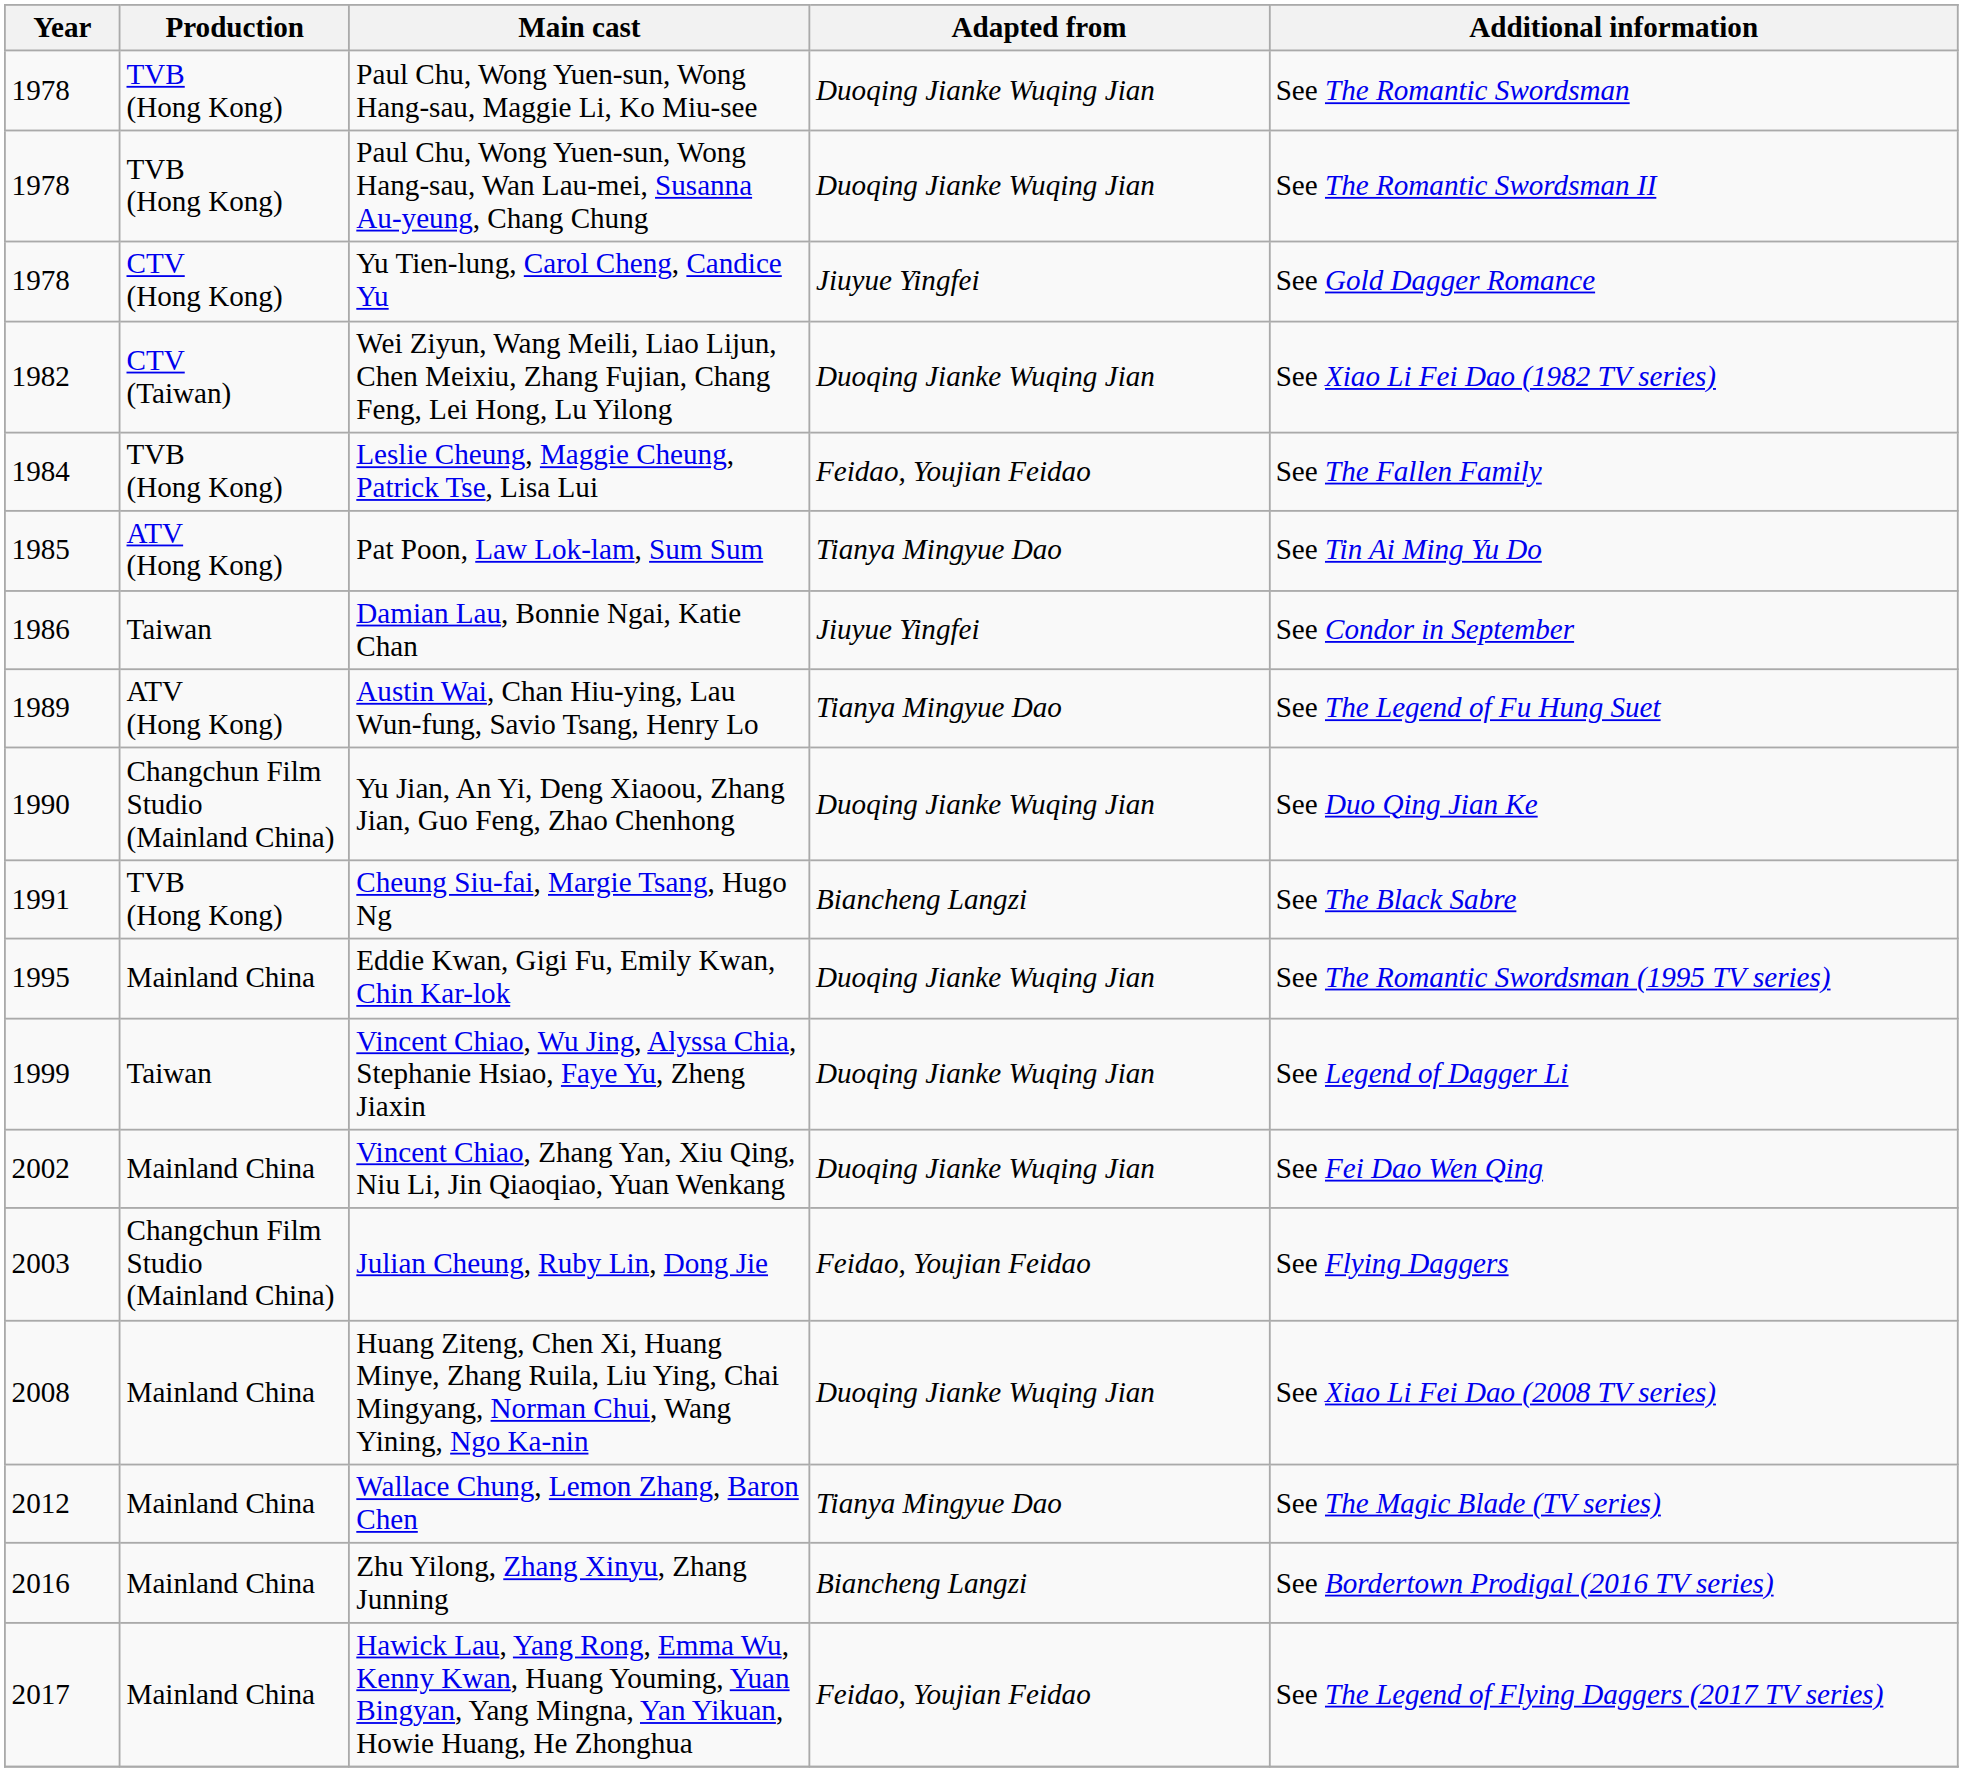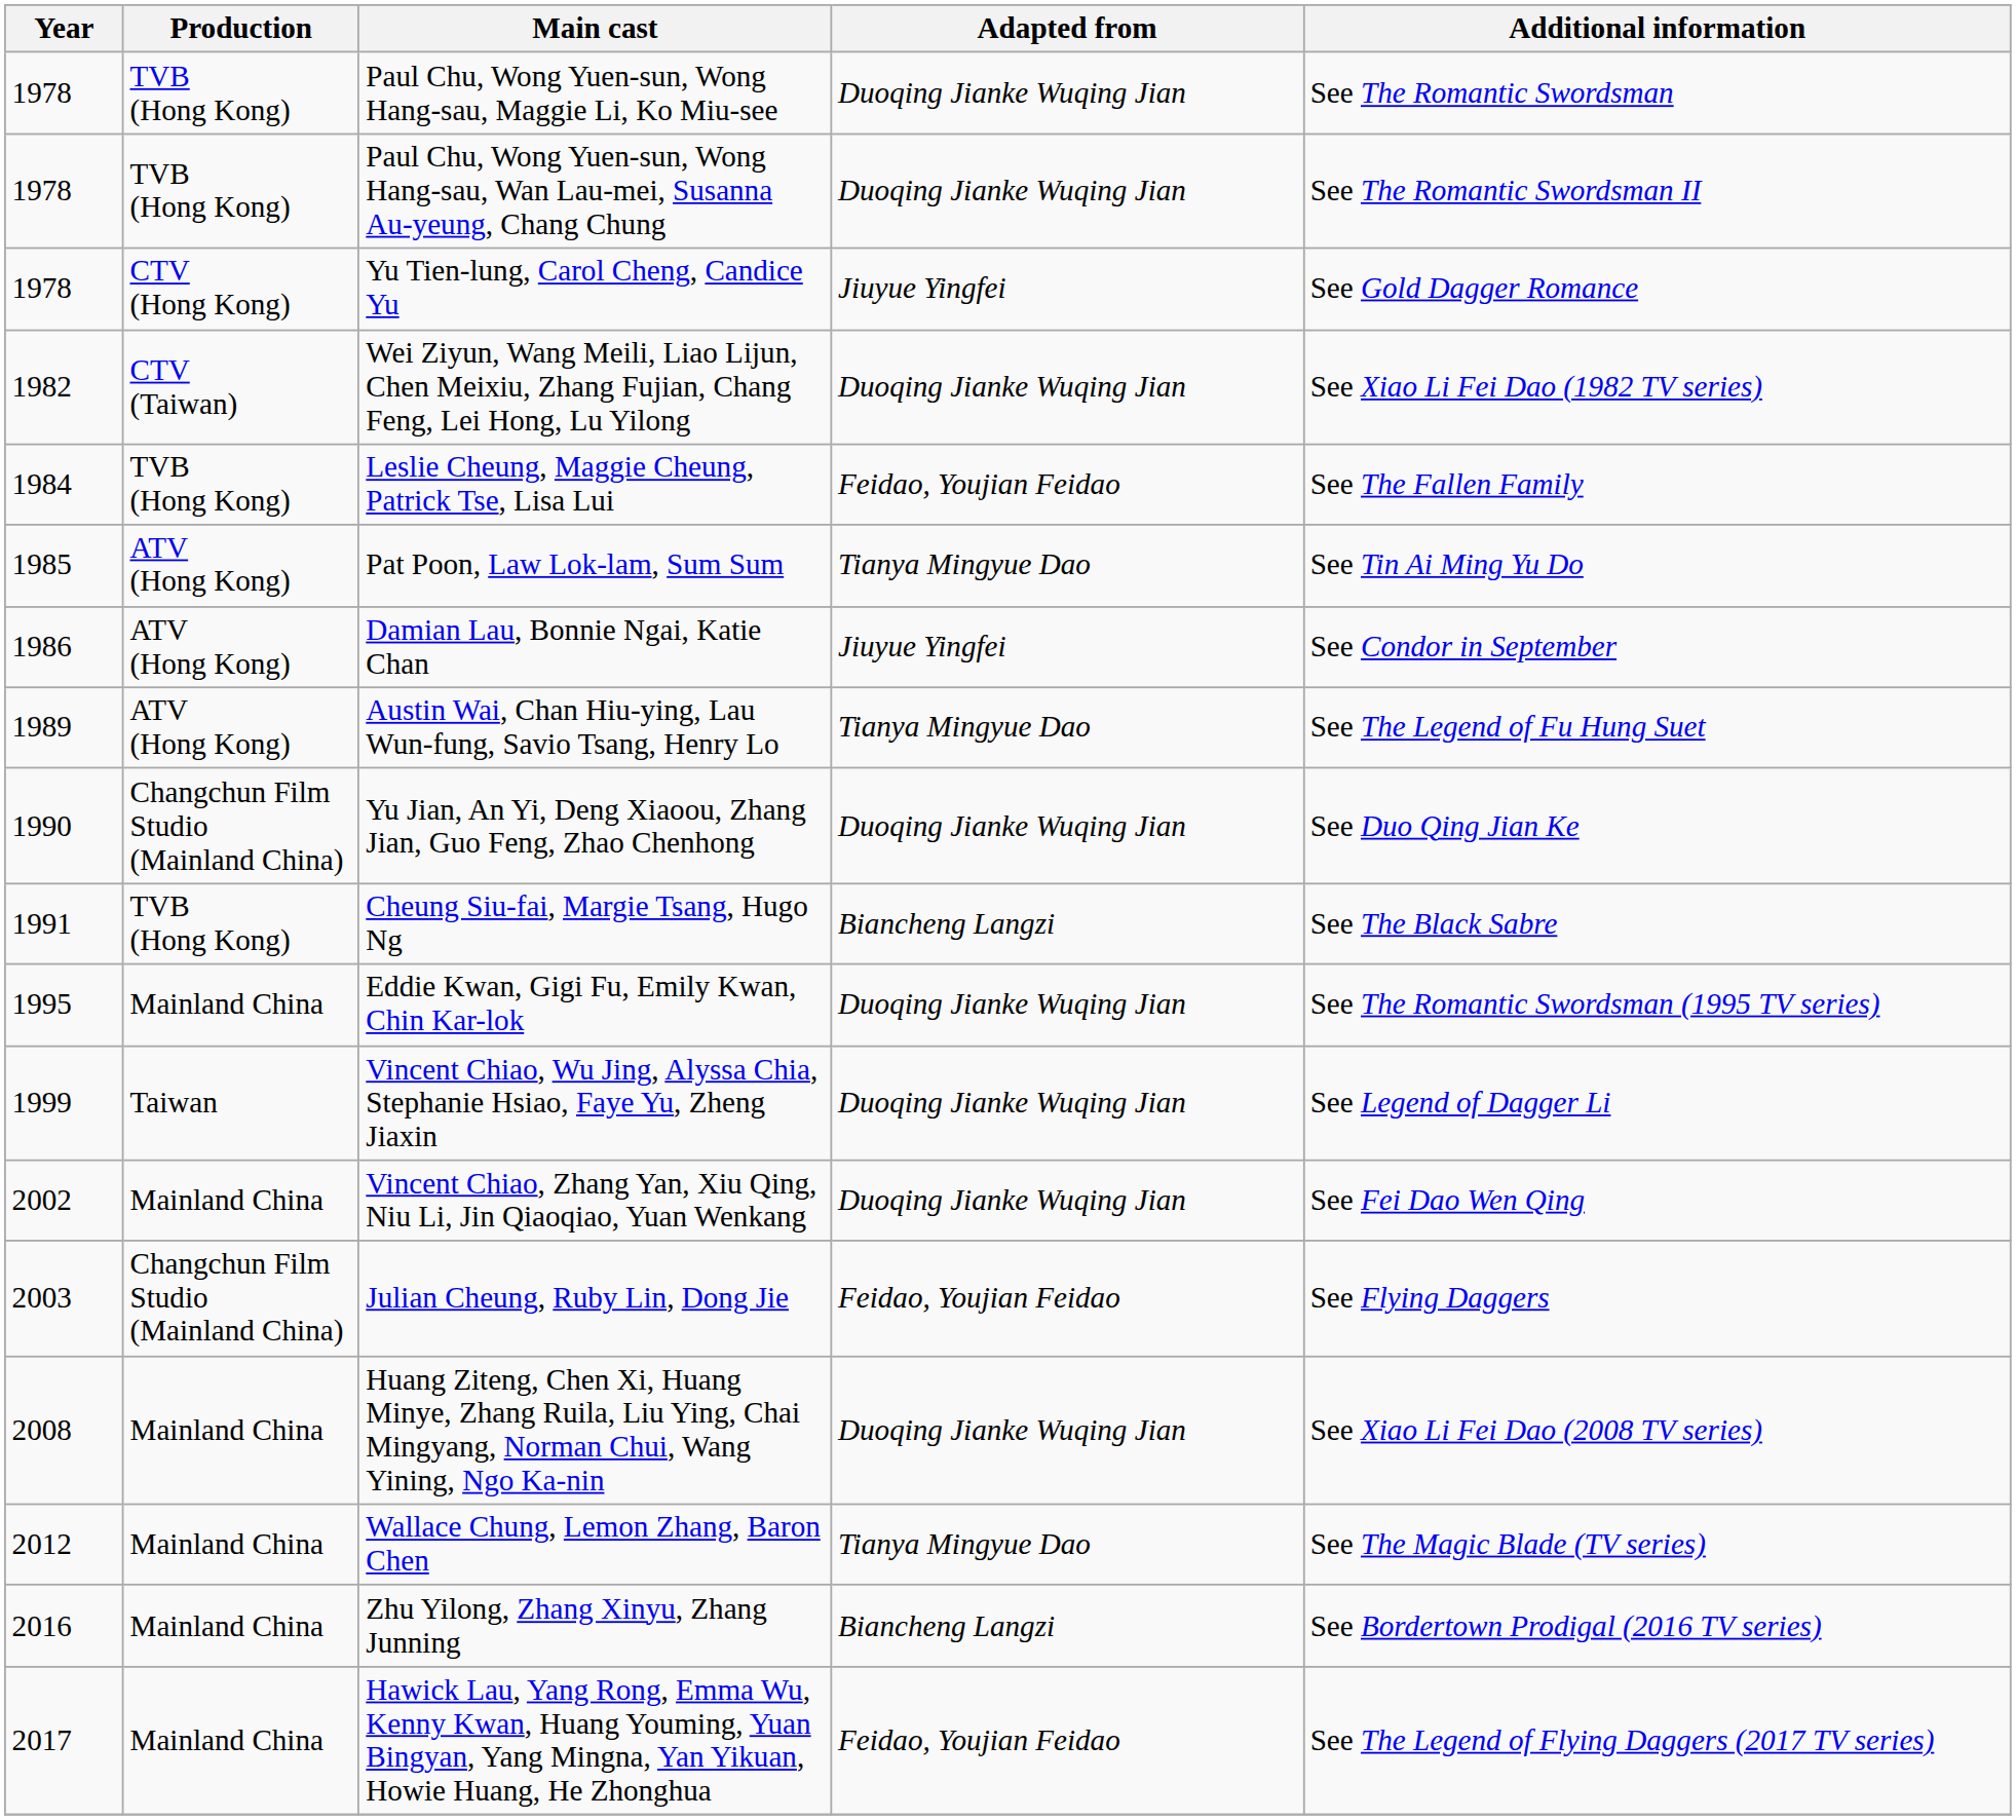Damian Lau, Bonnie Ngai, Katie Chan | Production: Taiwan -> ATV (Hong Kong)
